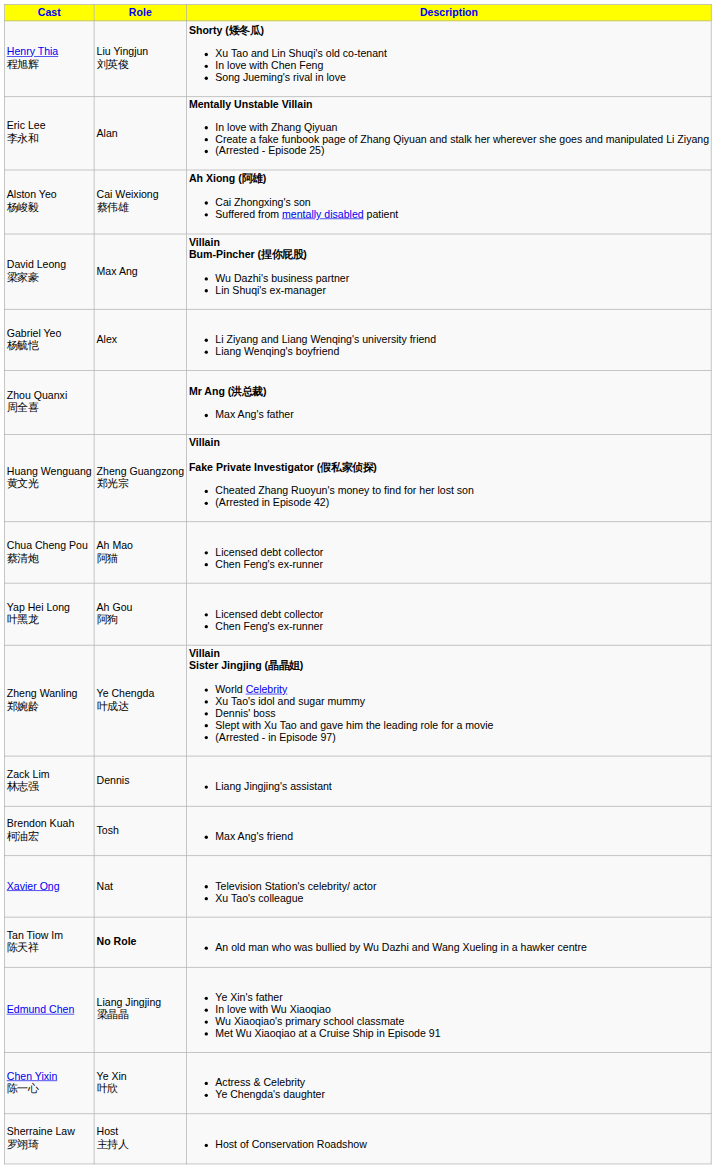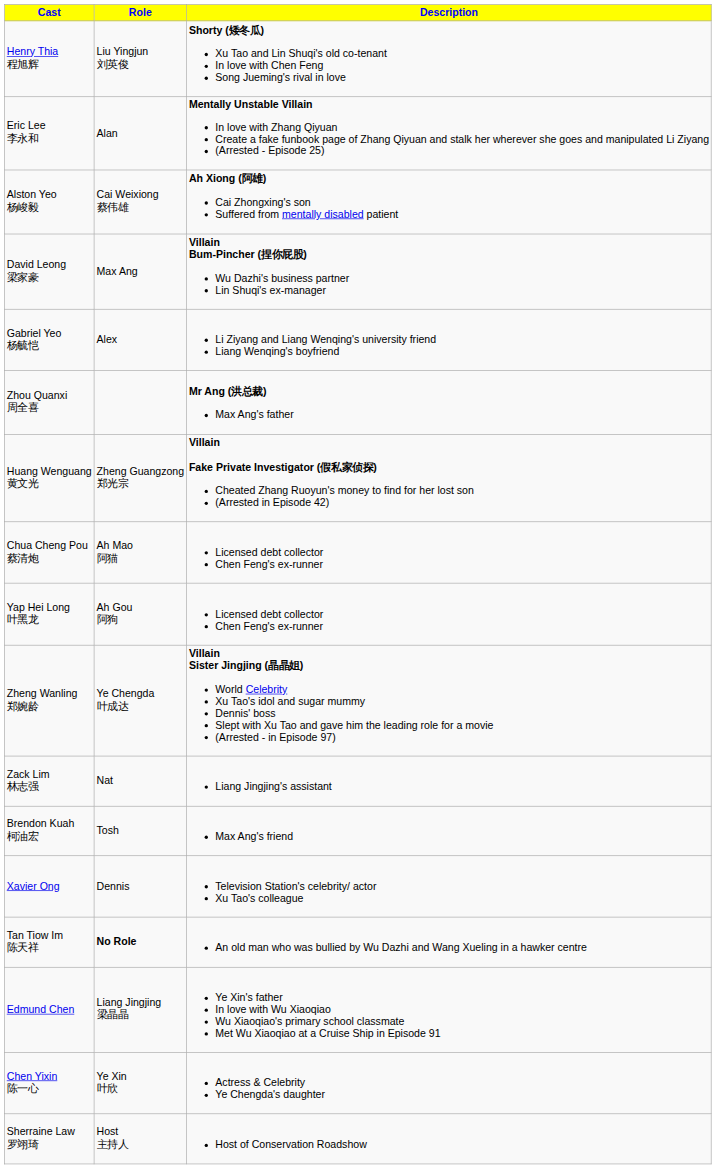Zack Lim 林志强 | Role: Dennis -> Nat
Xavier Ong | Role: Nat -> Dennis
